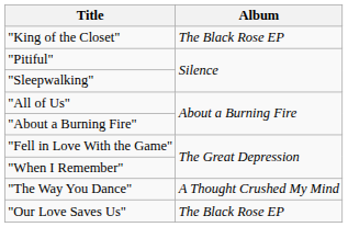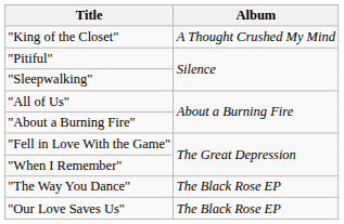"King of the Closet" | Album: The Black Rose EP -> A Thought Crushed My Mind
"The Way You Dance" | Album: A Thought Crushed My Mind -> The Black Rose EP
